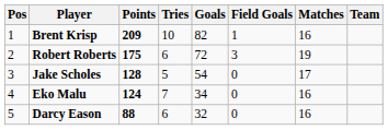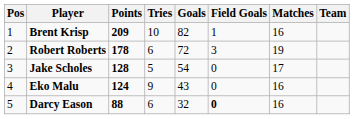Robert Roberts | Points: 175 -> 178
Eko Malu | Tries: 7 -> 9
Eko Malu | Goals: 34 -> 43
Darcy Eason | Field Goals: normal -> bold
